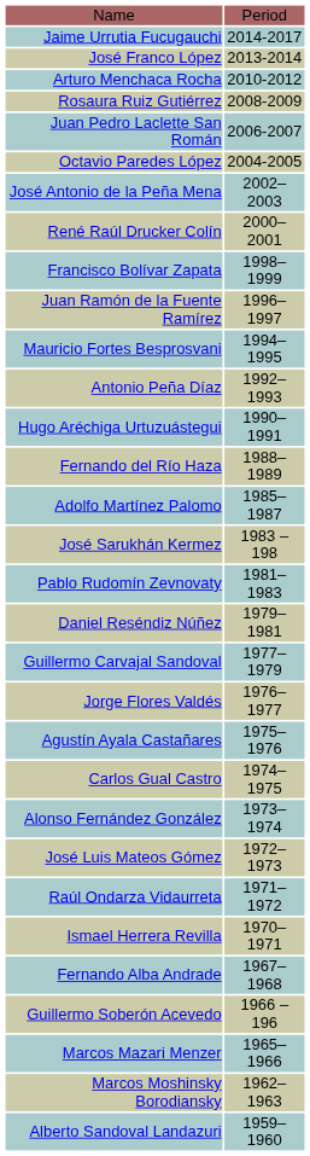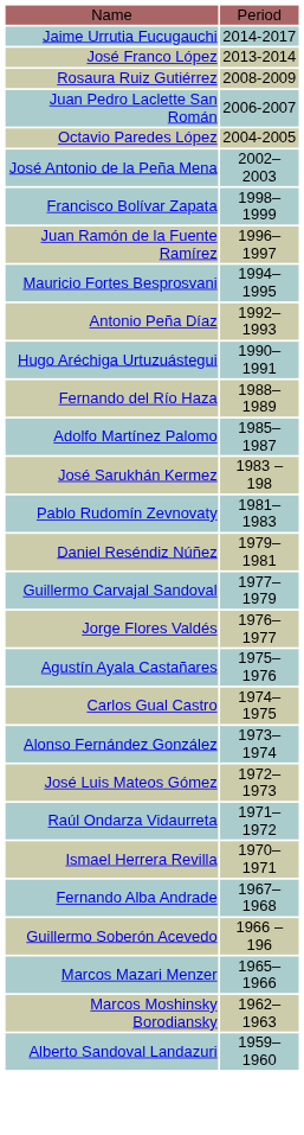- row: Arturo Menchaca Rocha | 2010-2012
- row: René Raúl Drucker Colín | 2000–2001
